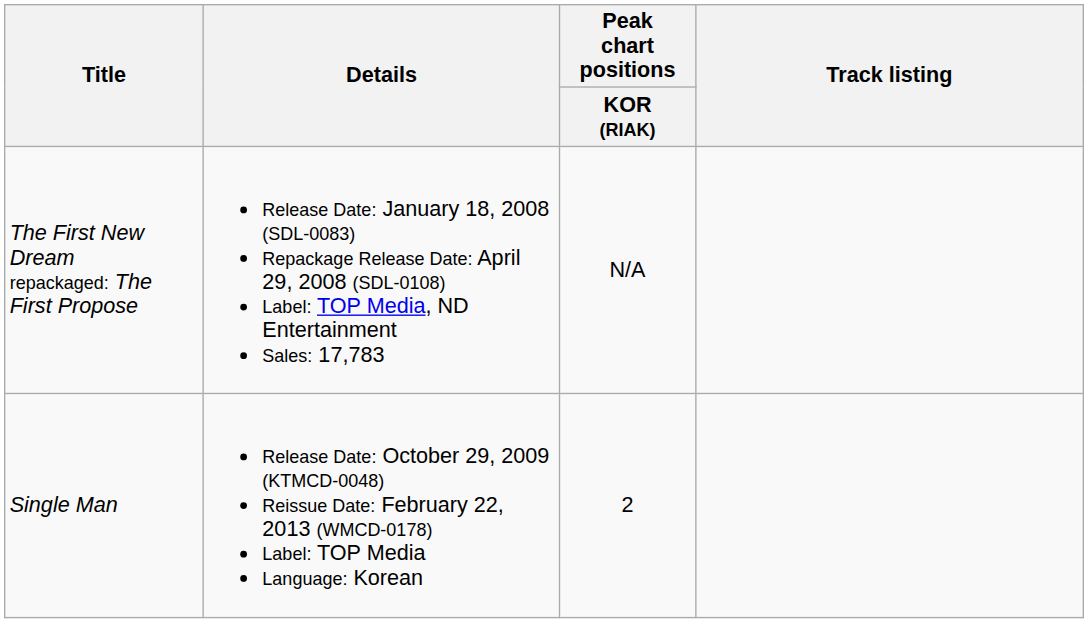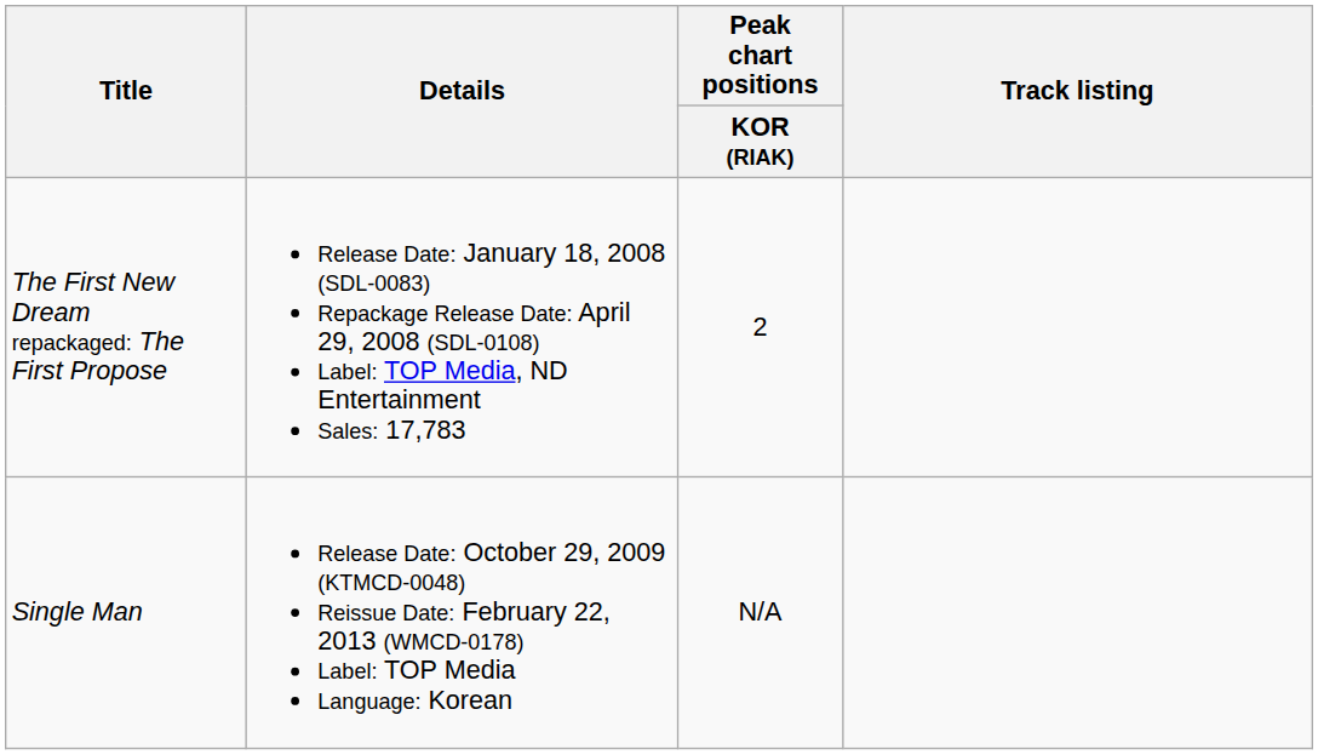The First New Dream repackaged: The First Propose | Peak chart positions / KOR (RIAK): N/A -> 2
Single Man | Peak chart positions / KOR (RIAK): 2 -> N/A
